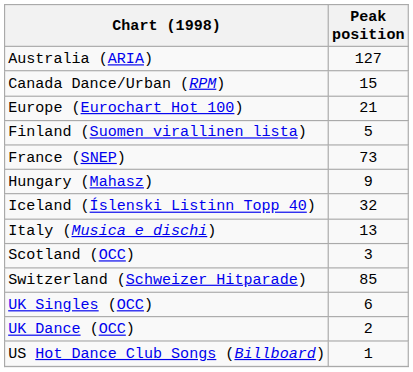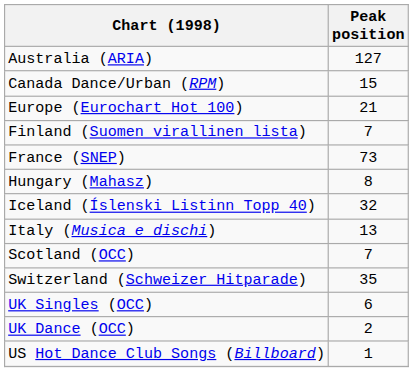Finland (Suomen virallinen lista) | Peak position: 5 -> 7
Hungary (Mahasz) | Peak position: 9 -> 8
Scotland (OCC) | Peak position: 3 -> 7
Switzerland (Schweizer Hitparade) | Peak position: 85 -> 35
